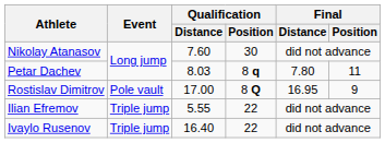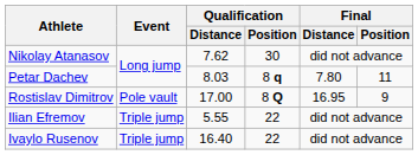Nikolay Atanasov | Qualification / Distance: 7.60 -> 7.62
